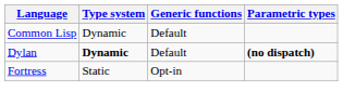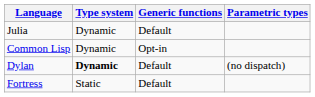+ row: Julia | Dynamic | Default
Common Lisp | Generic functions: Default -> Opt-in
Dylan | Parametric types: bold -> normal
Fortress | Generic functions: Opt-in -> Default
